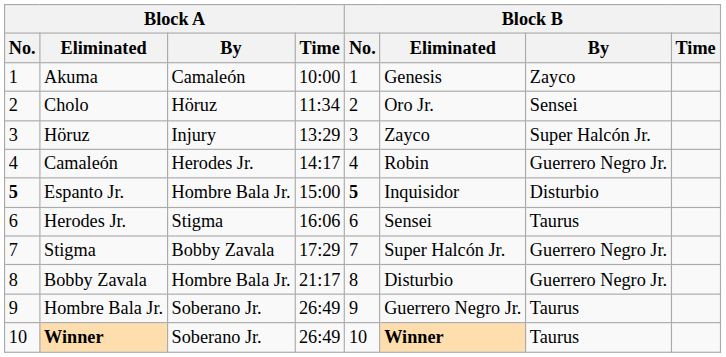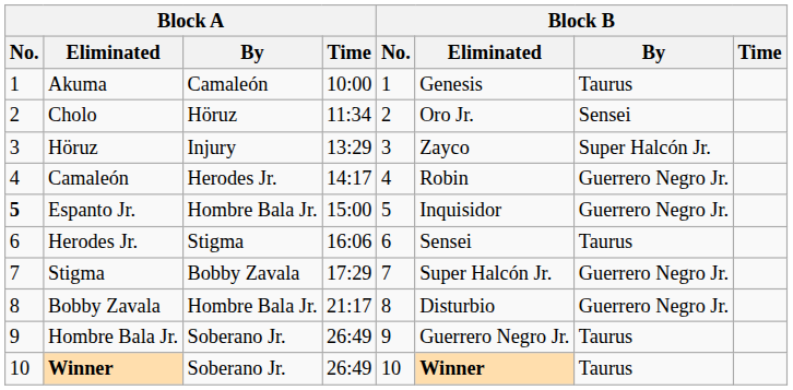Akuma | Block B / By: Zayco -> Taurus
Espanto Jr. | Block B / No.: bold -> normal
Espanto Jr. | Block B / By: Disturbio -> Guerrero Negro Jr.
